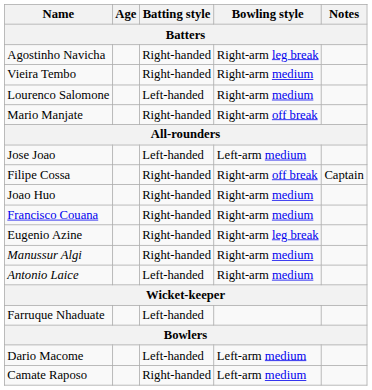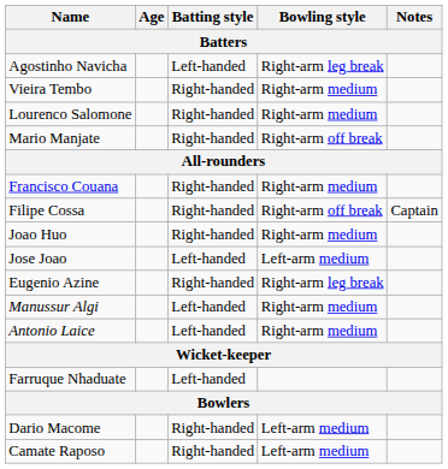Agostinho Navicha | Batting style: Right-handed -> Left-handed
Lourenco Salomone | Batting style: Left-handed -> Right-handed
rows swapped: Francisco Couana <-> Jose Joao
Manussur Algi | Batting style: Right-handed -> Left-handed
Dario Macome | Batting style: Left-handed -> Right-handed
